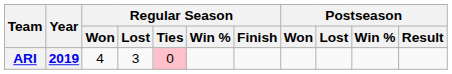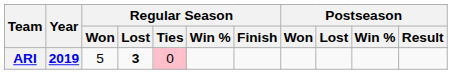ARI | Regular Season / Won: 4 -> 5
ARI | Regular Season / Lost: normal -> bold
